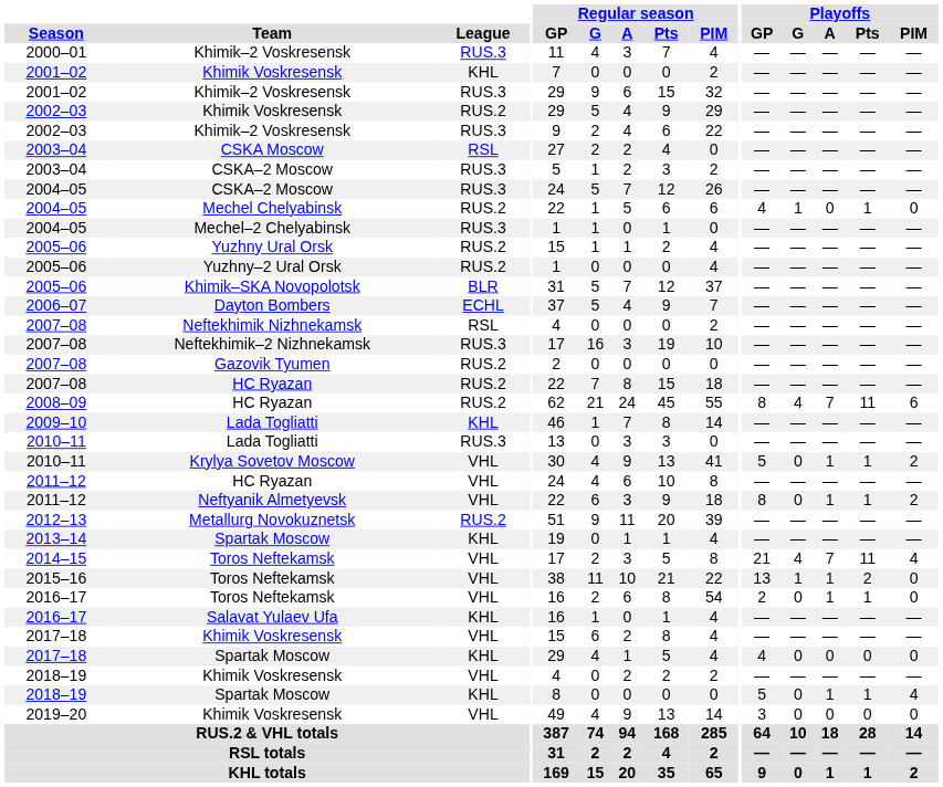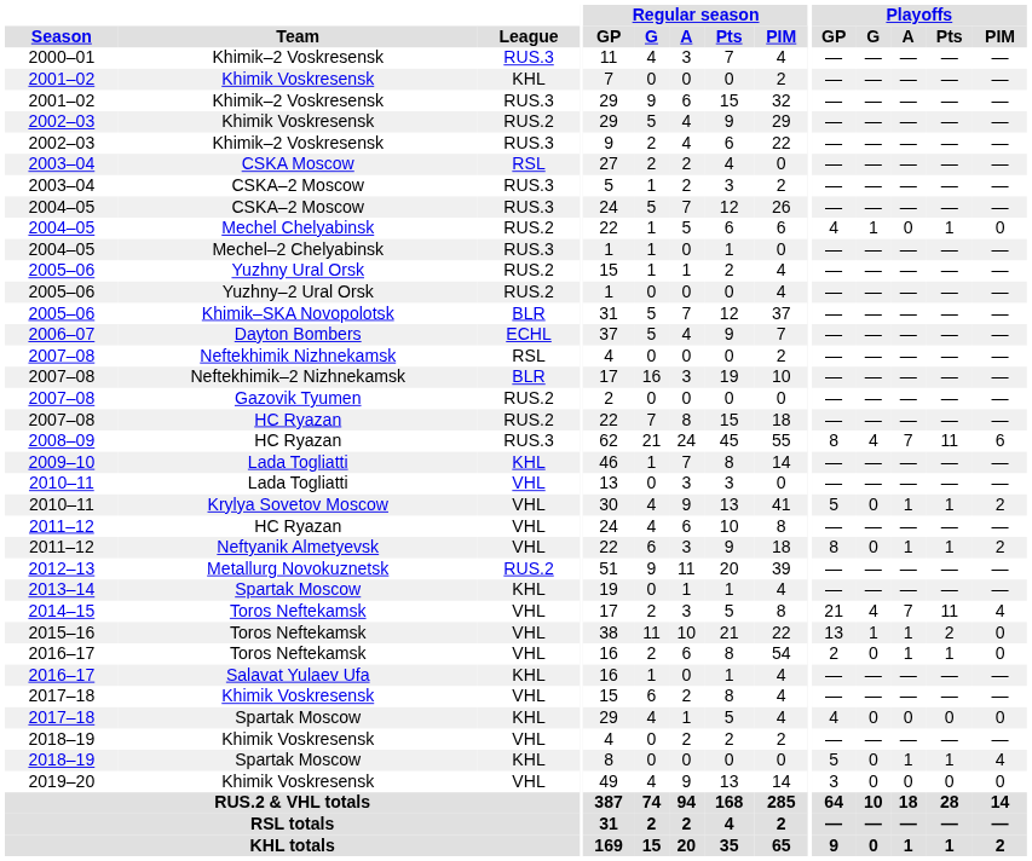Neftekhimik–2 Nizhnekamsk | League: RUS.3 -> BLR
2008–09 / HC Ryazan | League: RUS.2 -> RUS.3
2010–11 / Lada Togliatti | League: RUS.3 -> VHL
